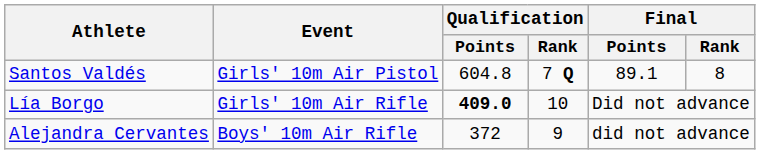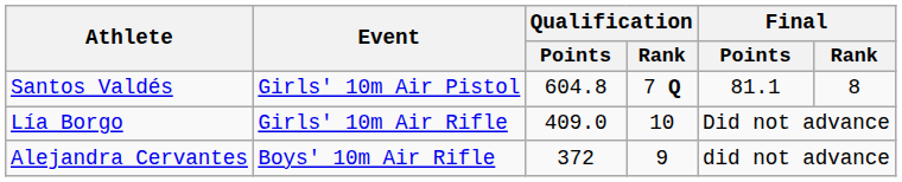Santos Valdés | Final / Points: 89.1 -> 81.1
Lía Borgo | Qualification / Points: bold -> normal
